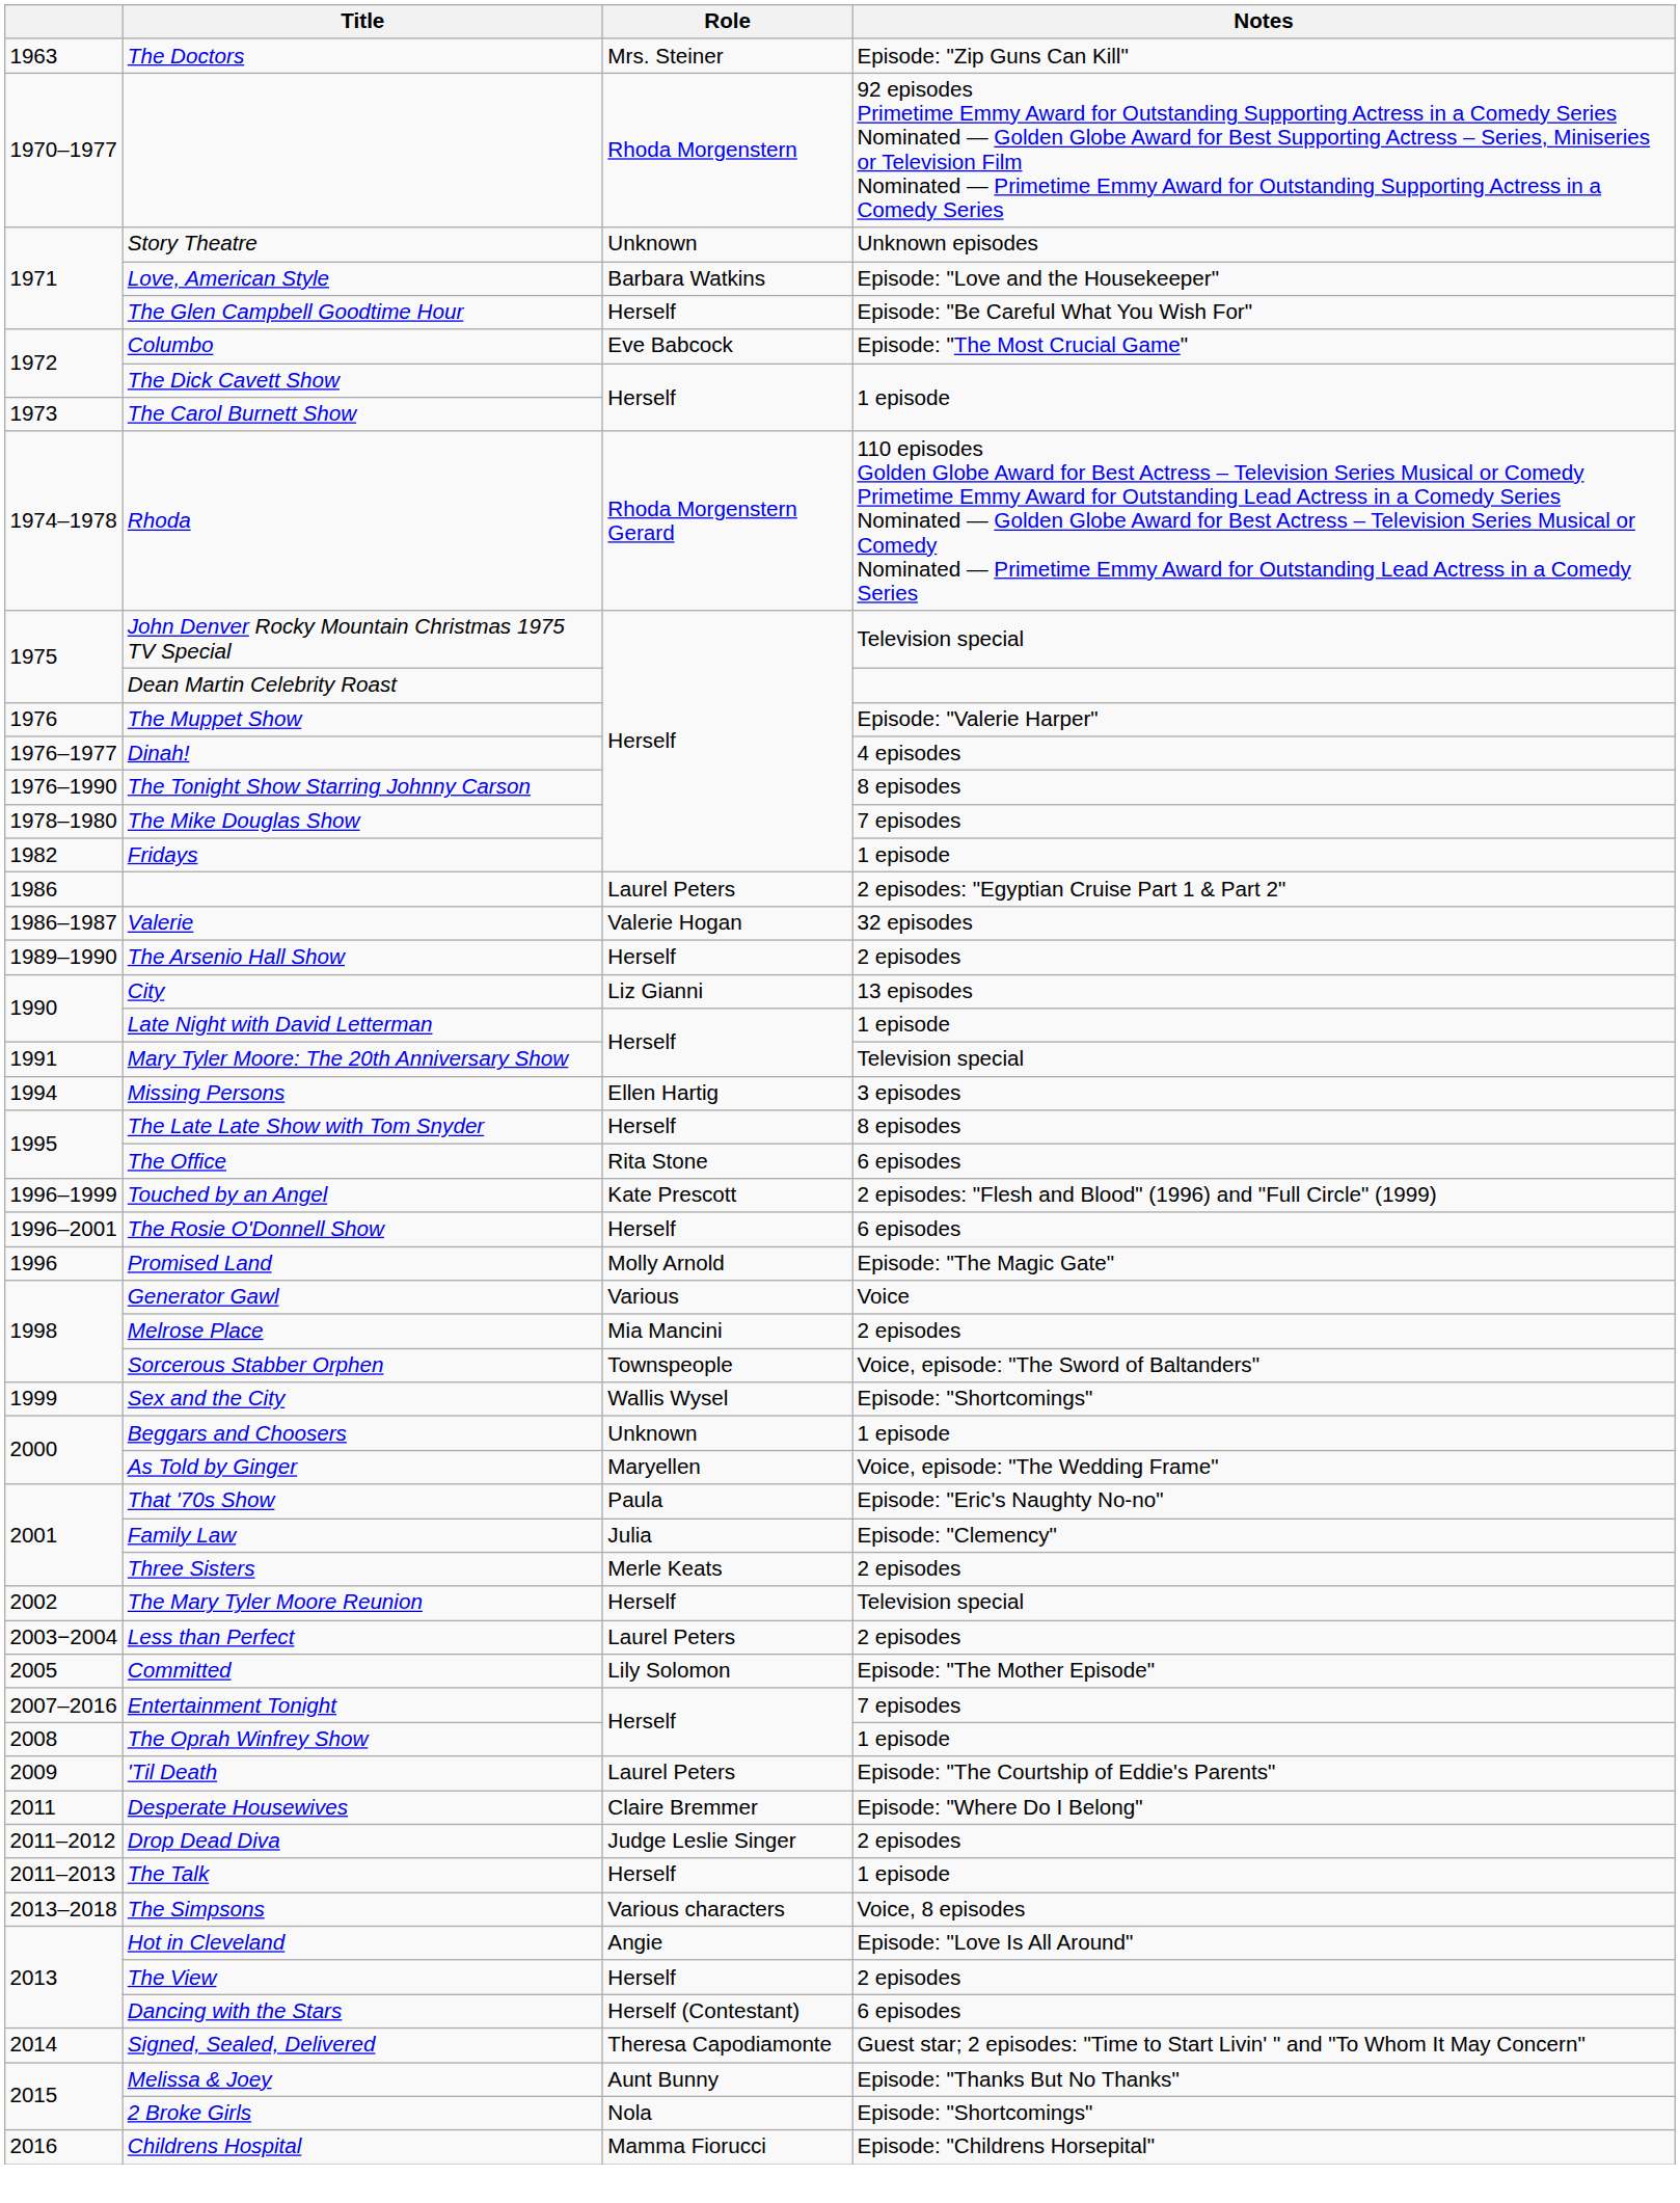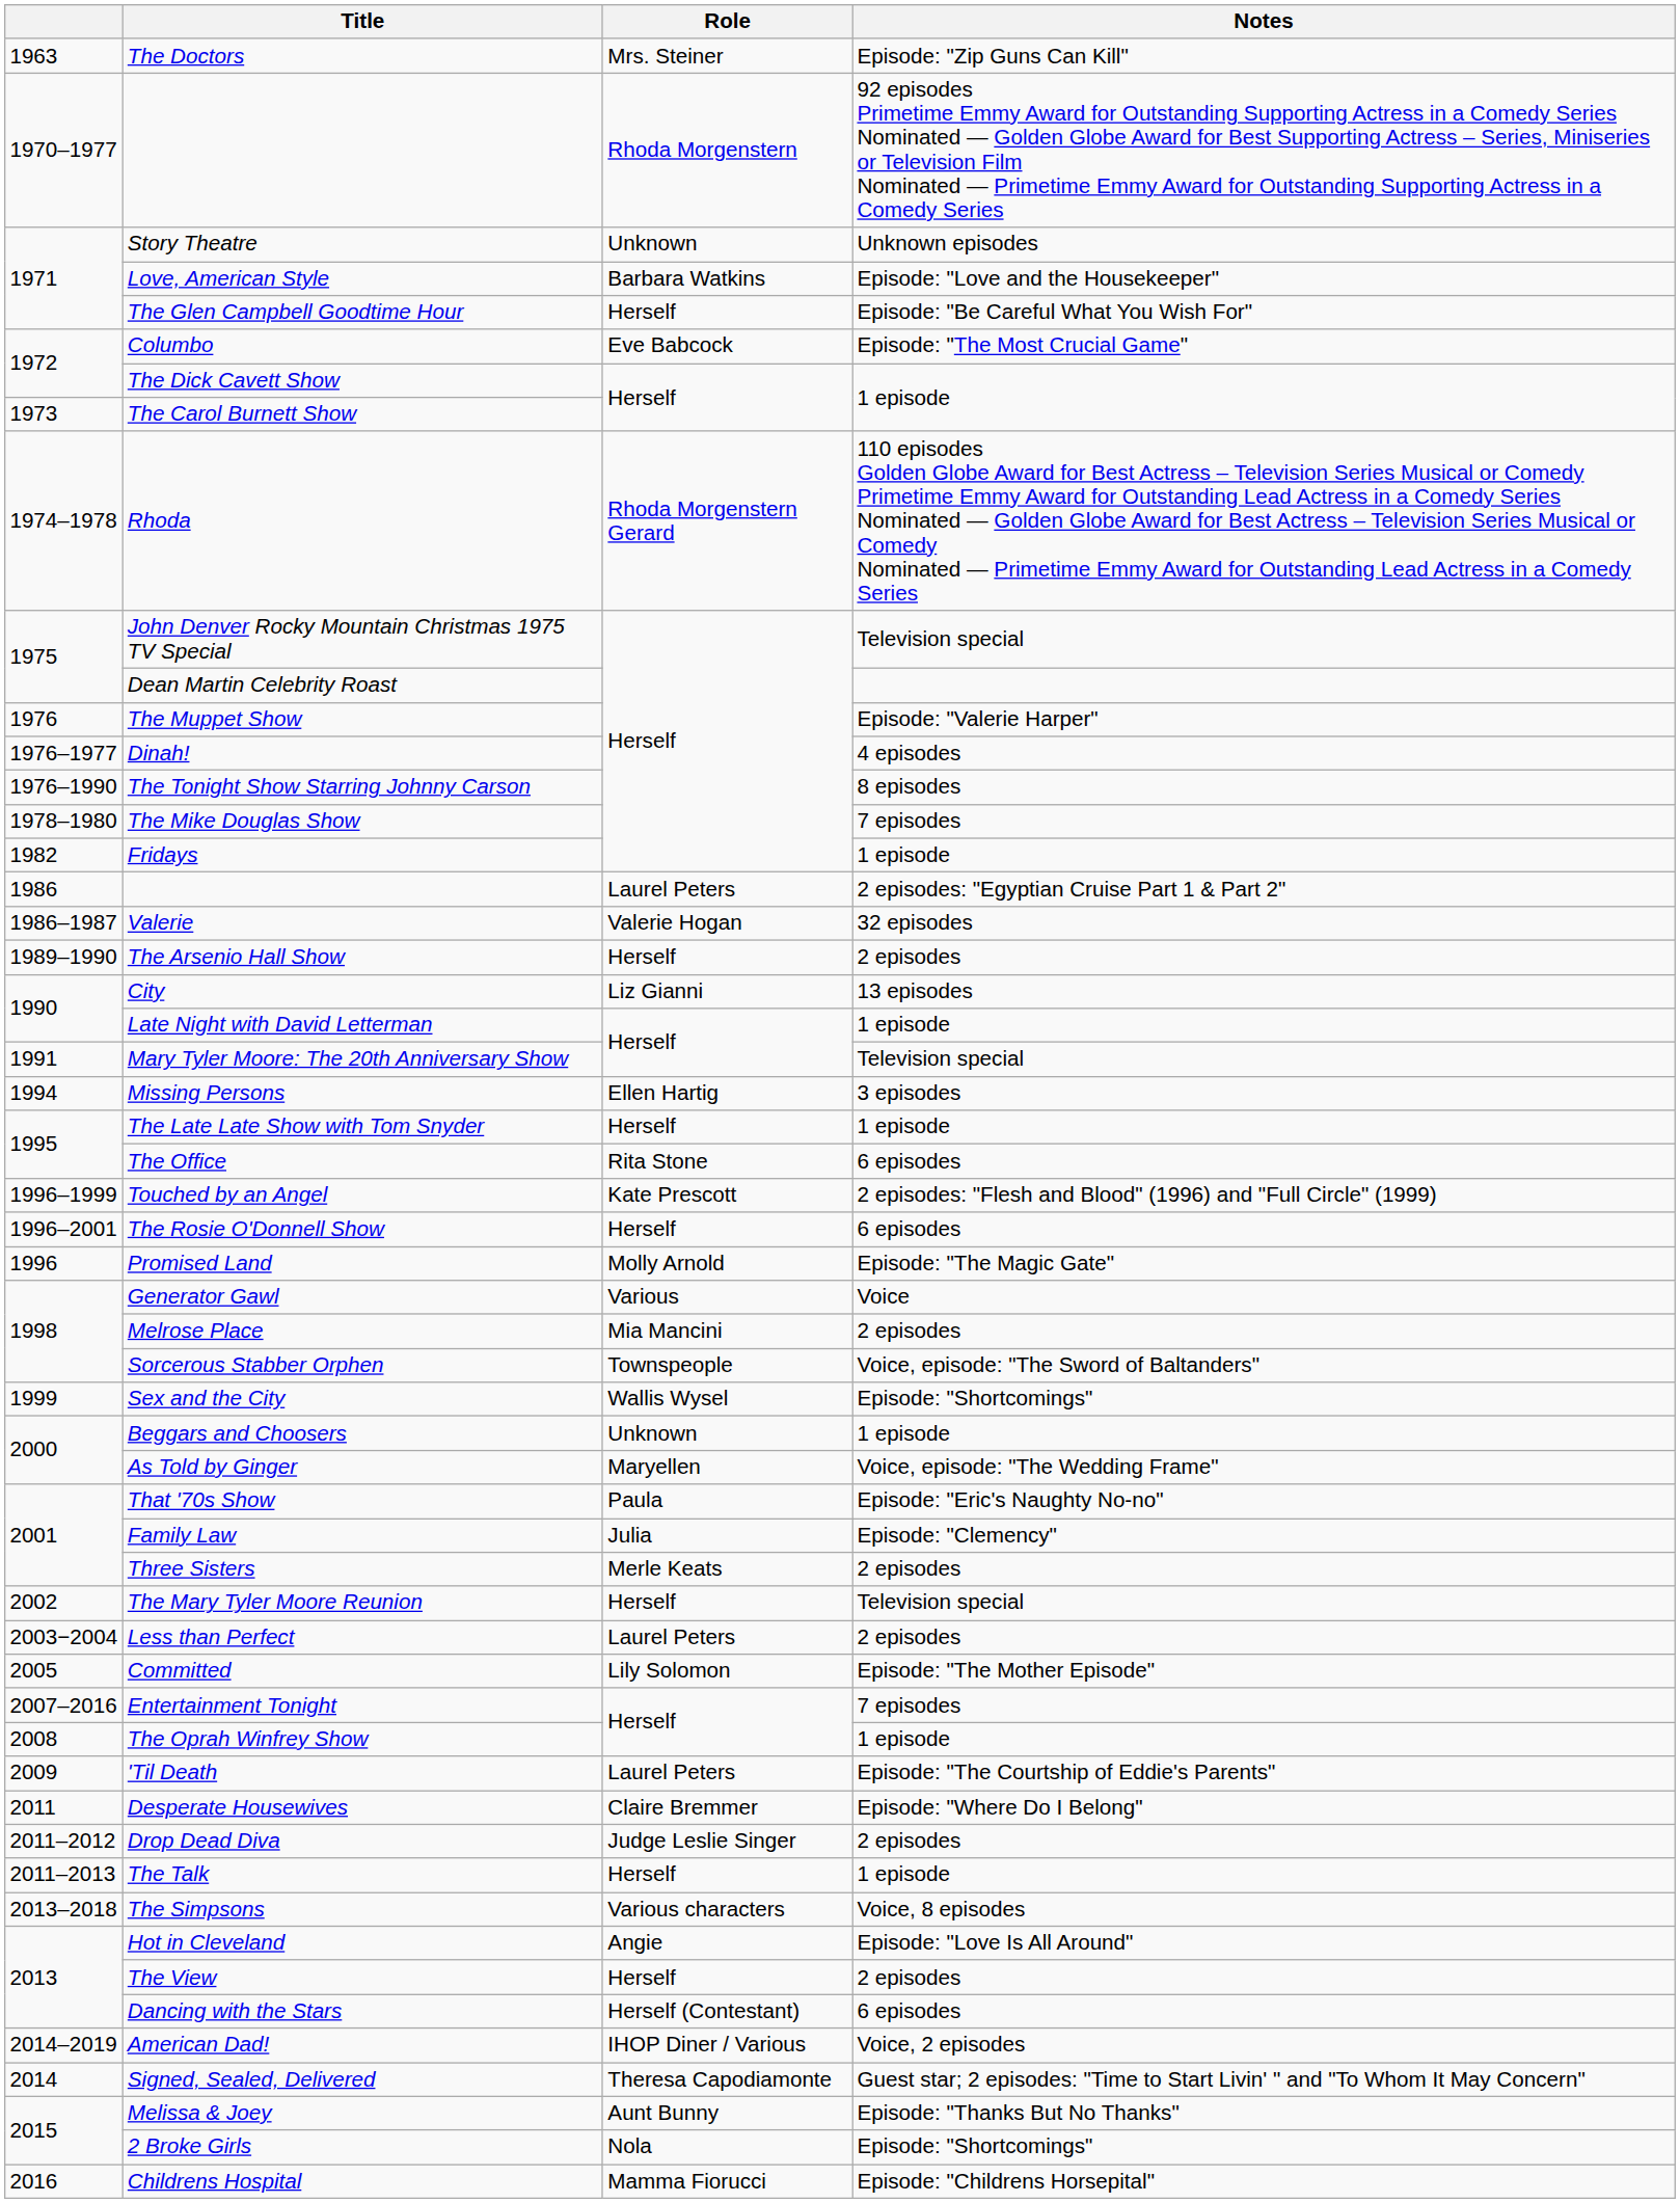The Late Late Show with Tom Snyder | Notes: 8 episodes -> 1 episode
+ row: 2014–2019 | American Dad! | IHOP Diner / Various | Voice, 2 episodes
